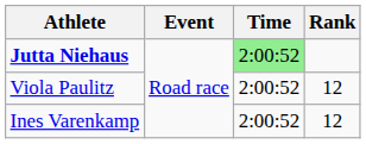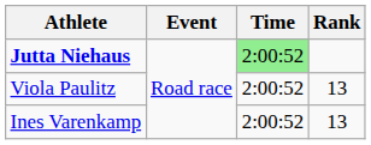Viola Paulitz | Rank: 12 -> 13
Ines Varenkamp | Rank: 12 -> 13
